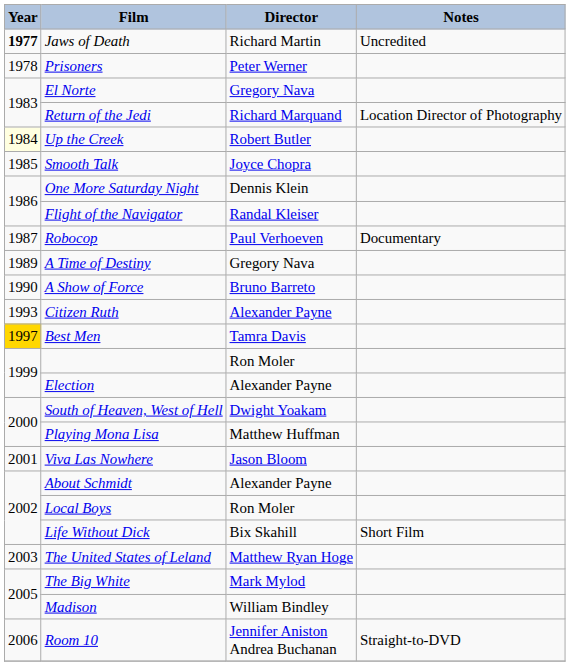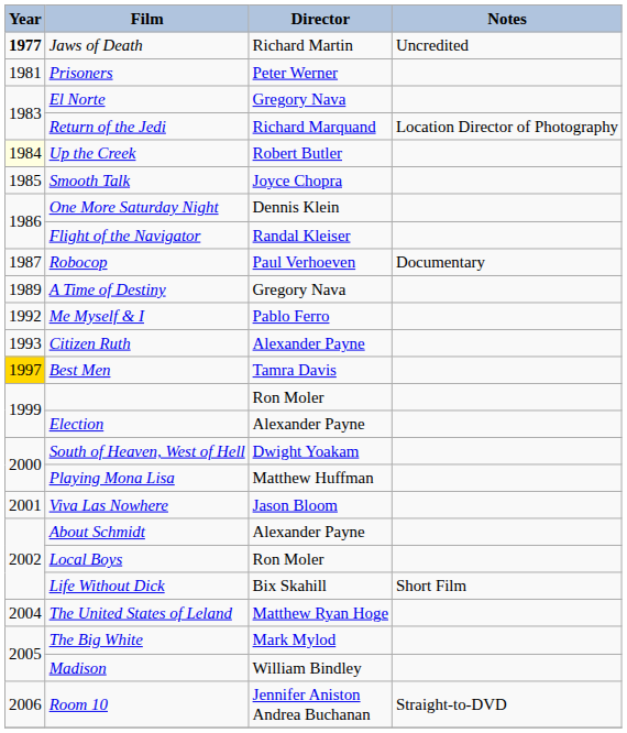Prisoners | Year: 1978 -> 1981
- row: 1990 | A Show of Force | Bruno Barreto
+ row: 1992 | Me Myself & I | Pablo Ferro
The United States of Leland | Year: 2003 -> 2004
